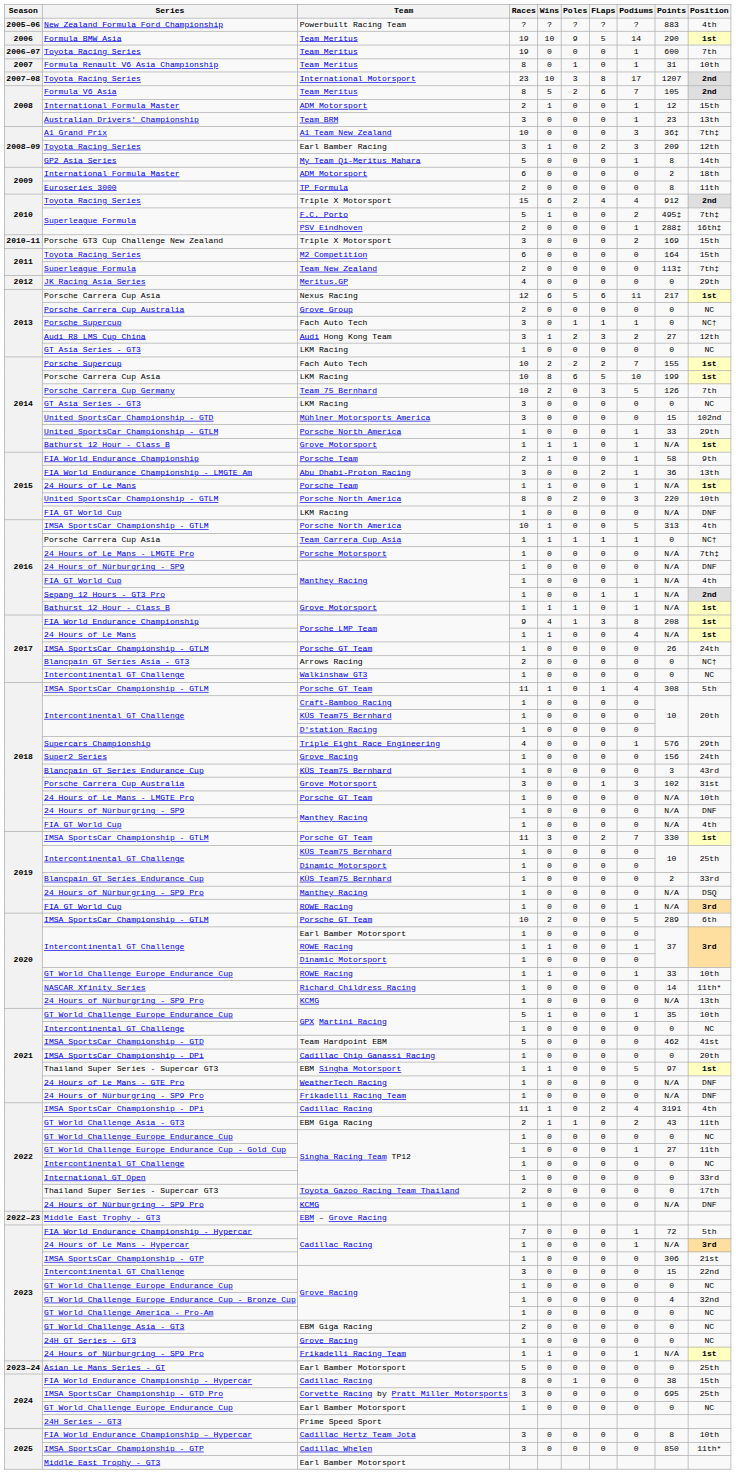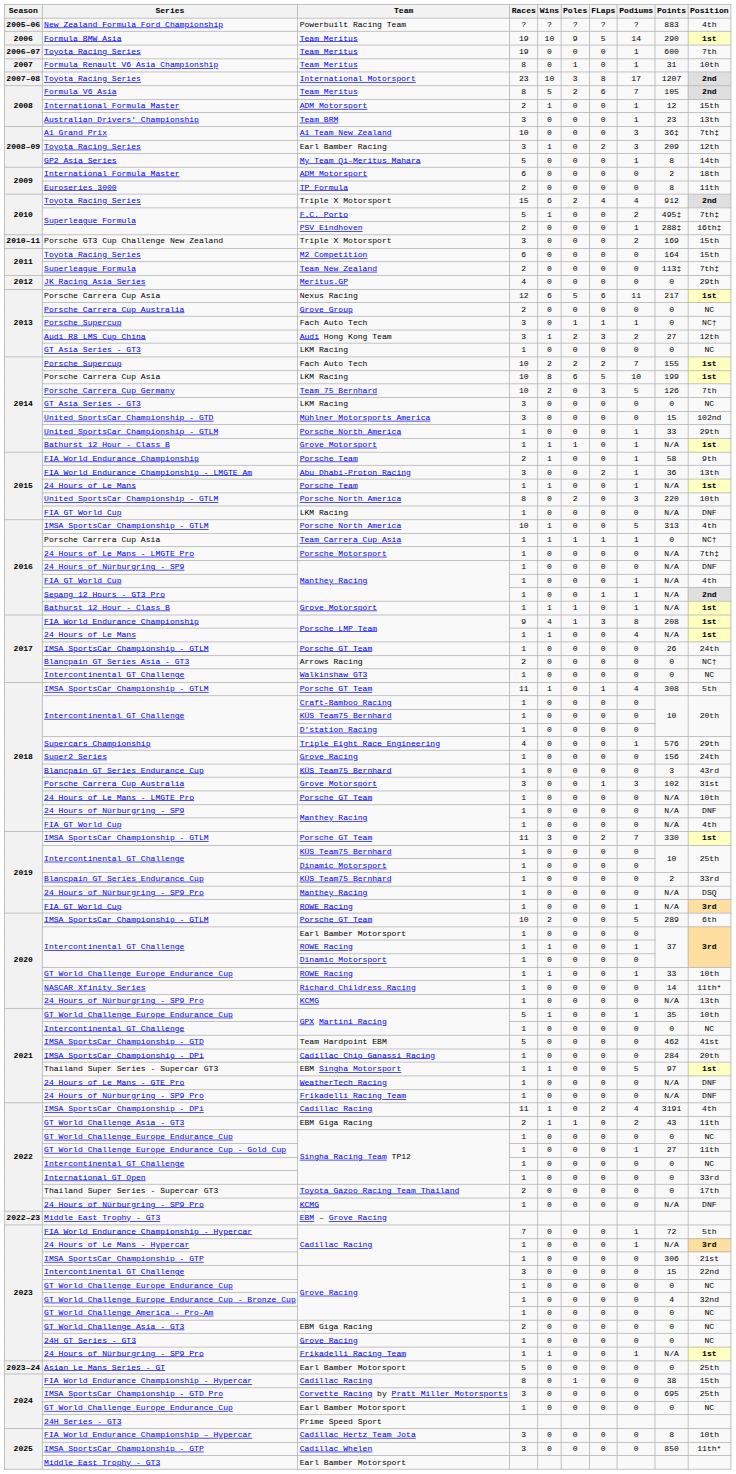Cadillac Chip Ganassi Racing | Points: 0 -> 284
